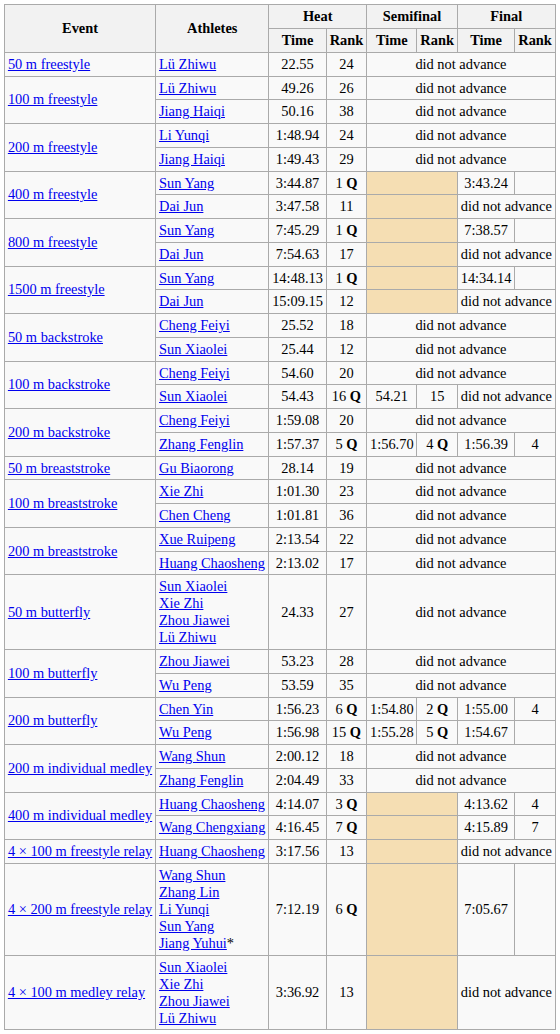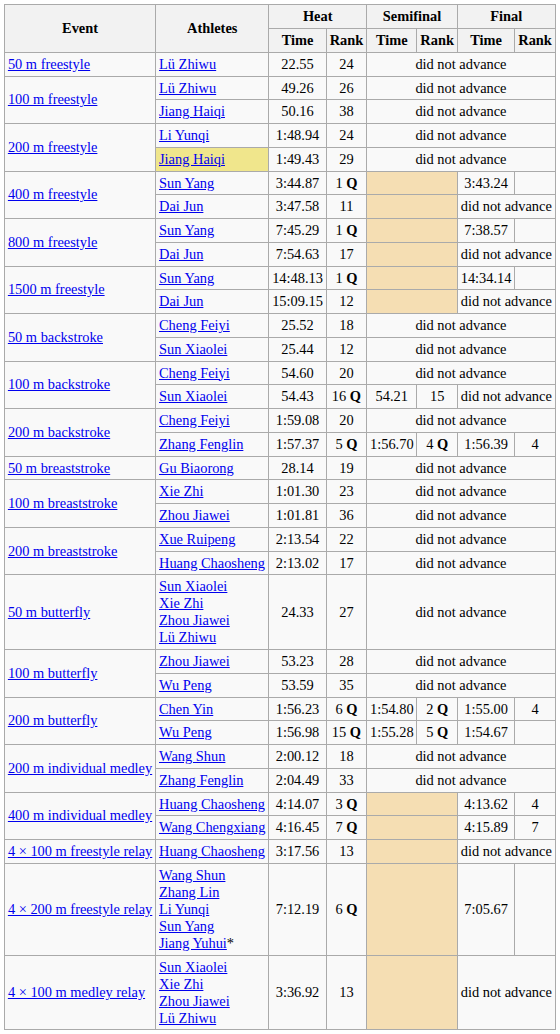1:49.43 | Athletes: no background -> khaki background
1:01.81 | Athletes: Chen Cheng -> Zhou Jiawei
